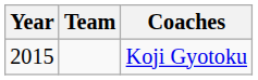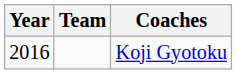Koji Gyotoku | Year: 2015 -> 2016
